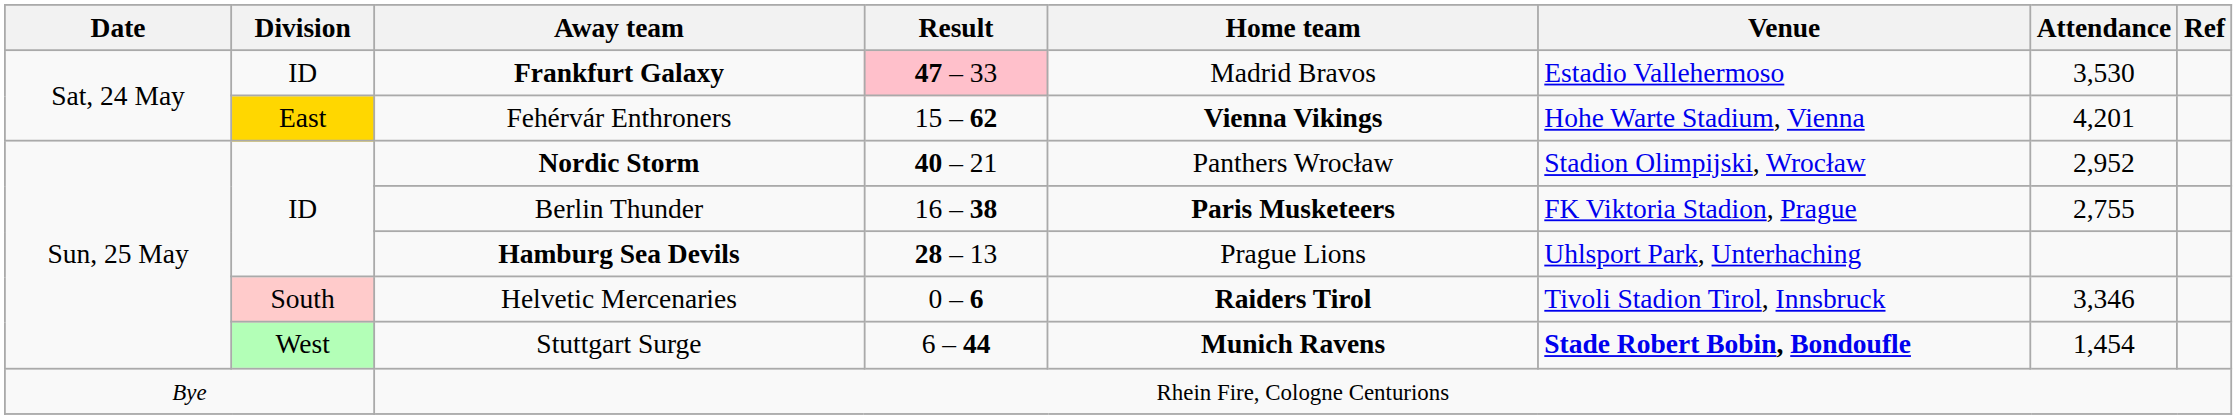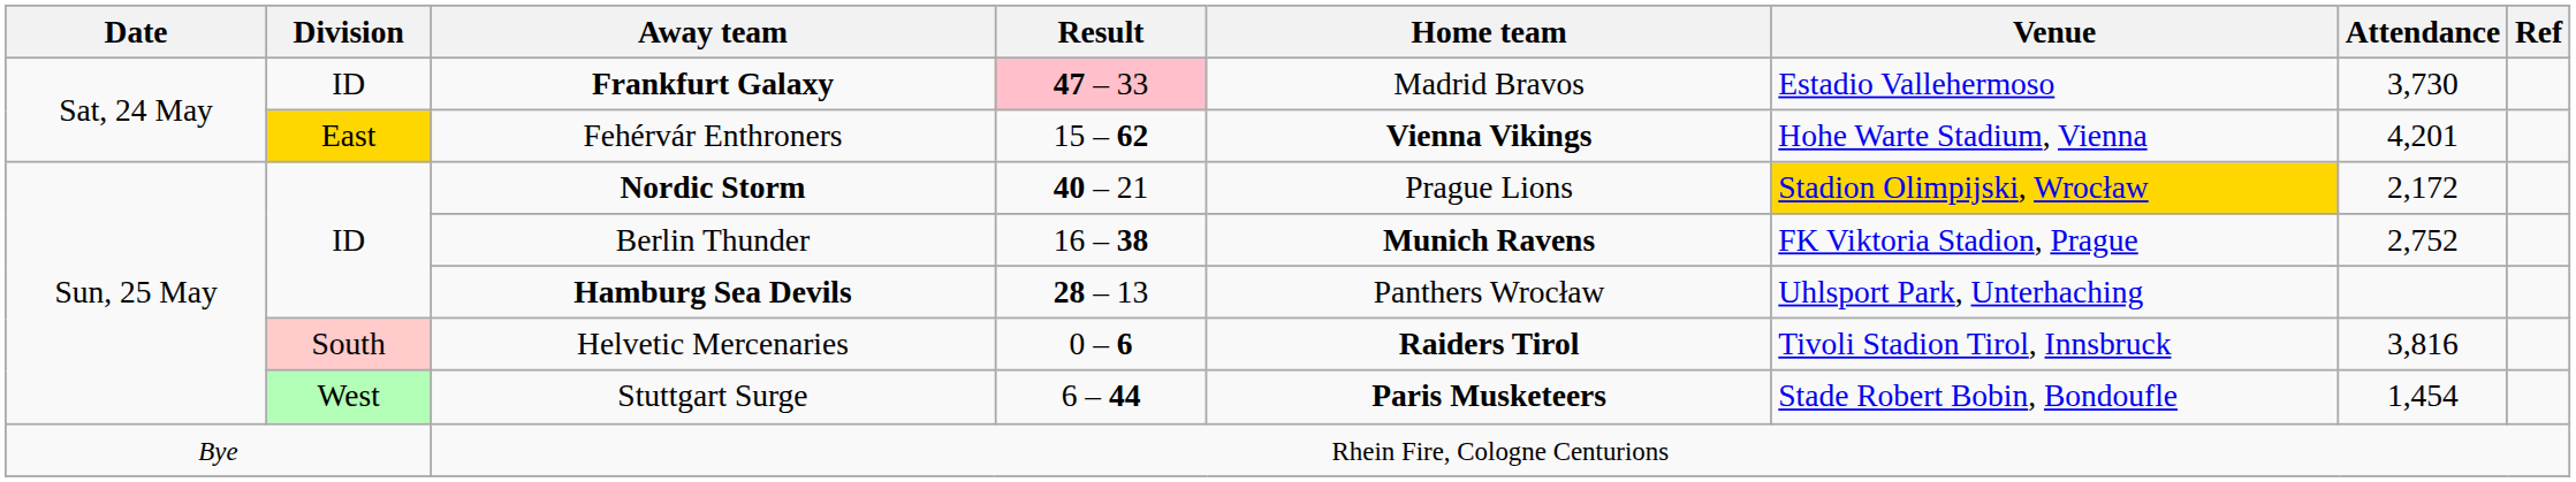Frankfurt Galaxy | Attendance: 3,530 -> 3,730
Nordic Storm | Home team: Panthers Wrocław -> Prague Lions
Nordic Storm | Venue: no background -> gold background
Nordic Storm | Attendance: 2,952 -> 2,172
Berlin Thunder | Home team: Paris Musketeers -> Munich Ravens
Berlin Thunder | Attendance: 2,755 -> 2,752
Hamburg Sea Devils | Home team: Prague Lions -> Panthers Wrocław
Helvetic Mercenaries | Attendance: 3,346 -> 3,816
Stuttgart Surge | Home team: Munich Ravens -> Paris Musketeers
Stuttgart Surge | Venue: bold -> normal
